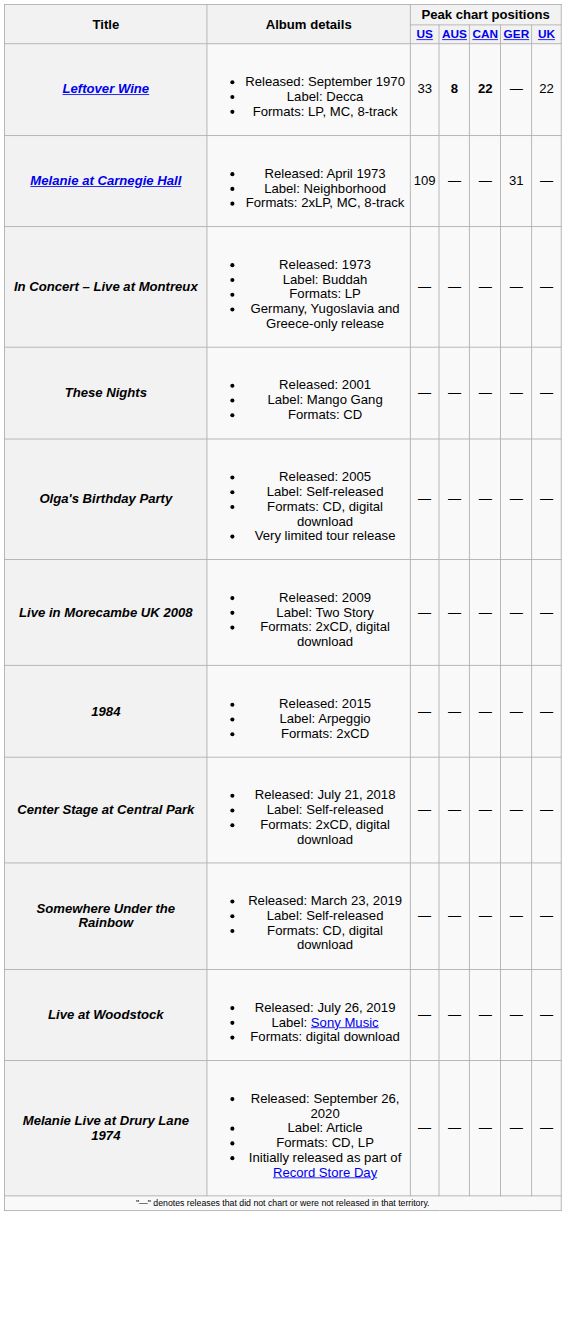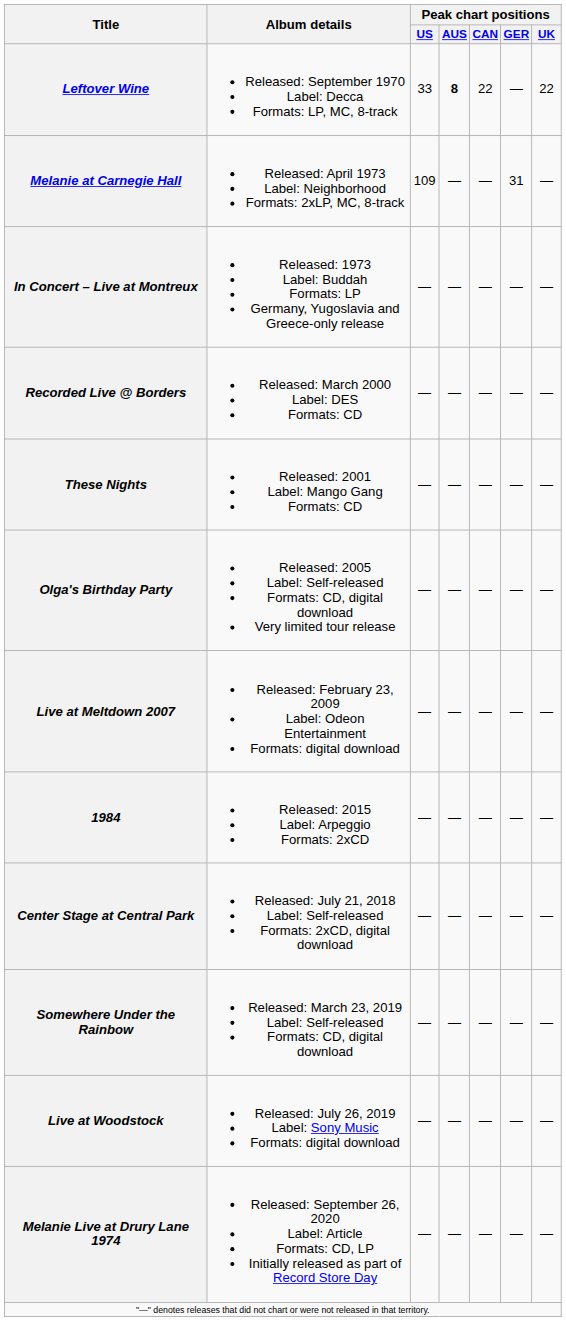Leftover Wine | Peak chart positions / CAN: bold -> normal
+ row: Recorded Live @ Borders | Released: March 2000 Label: DES Formats: CD | — | — | — | — | —
+ row: Live at Meltdown 2007 | Released: February 23, 2009 Label: Odeon Entertainment Formats: digital download | — | — | — | — | —
- row: Live in Morecambe UK 2008 | Released: 2009 Label: Two Story Formats: 2xCD, digital download | — | — | — | — | —
